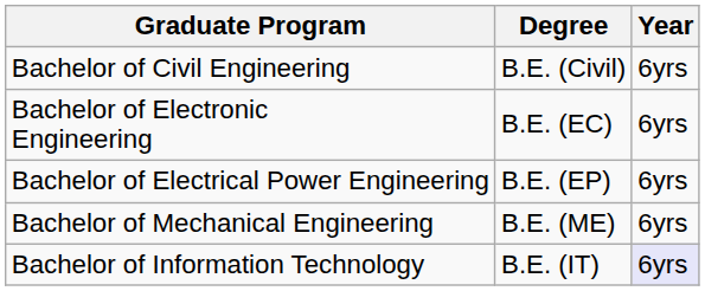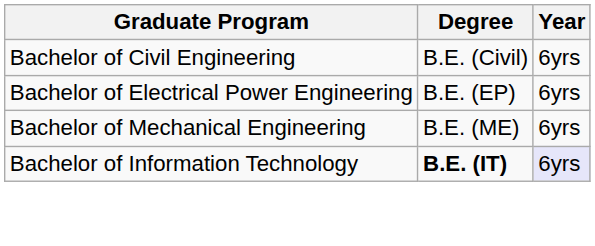- row: Bachelor of Electronic Engineering | B.E. (EC) | 6yrs
Bachelor of Information Technology | Degree: normal -> bold
